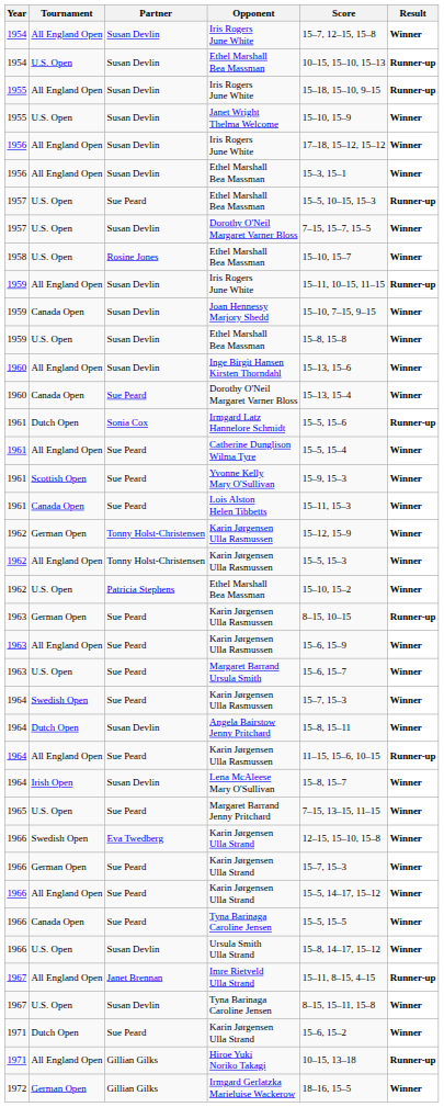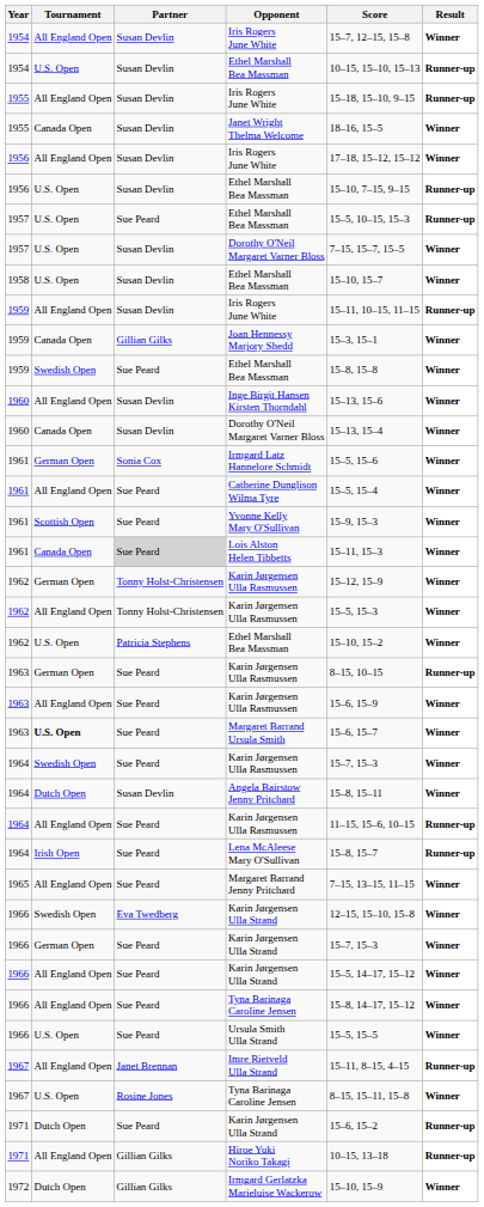Janet Wright Thelma Welcome | Tournament: U.S. Open -> Canada Open
Janet Wright Thelma Welcome | Score: 15–10, 15–9 -> 18–16, 15–5
1956 / Ethel Marshall Bea Massman | Tournament: All England Open -> U.S. Open
1956 / Ethel Marshall Bea Massman | Score: 15–3, 15–1 -> 15–10, 7–15, 9–15
1956 / Ethel Marshall Bea Massman | Result: Winner -> Runner-up
1958 / Ethel Marshall Bea Massman | Partner: Rosine Jones -> Susan Devlin
Joan Hennessy Marjory Shedd | Partner: Susan Devlin -> Gillian Gilks
Joan Hennessy Marjory Shedd | Score: 15–10, 7–15, 9–15 -> 15–3, 15–1
1959 / Ethel Marshall Bea Massman | Tournament: U.S. Open -> Swedish Open
1959 / Ethel Marshall Bea Massman | Partner: Susan Devlin -> Sue Peard
1960 / Dorothy O'Neil Margaret Varner Bloss | Partner: Sue Peard -> Susan Devlin
Irmgard Latz Hannelore Schmidt | Tournament: Dutch Open -> German Open
Irmgard Latz Hannelore Schmidt | Result: Runner-up -> Winner
Lois Alston Helen Tibbetts | Partner: no background -> lightgrey background
Margaret Barrand Ursula Smith | Tournament: normal -> bold
Lena McAleese Mary O'Sullivan | Partner: Susan Devlin -> Sue Peard
Lena McAleese Mary O'Sullivan | Result: Winner -> Runner-up
Margaret Barrand Jenny Pritchard | Tournament: U.S. Open -> All England Open
1966 / Tyna Barinaga Caroline Jensen | Tournament: Canada Open -> All England Open
1966 / Tyna Barinaga Caroline Jensen | Score: 15–5, 15–5 -> 15–8, 14–17, 15–12
Ursula Smith Ulla Strand | Partner: Susan Devlin -> Sue Peard
Ursula Smith Ulla Strand | Score: 15–8, 14–17, 15–12 -> 15–5, 15–5
1967 / Tyna Barinaga Caroline Jensen | Partner: Susan Devlin -> Rosine Jones
1971 / Karin Jørgensen Ulla Strand | Result: Winner -> Runner-up
Irmgard Gerlatzka Marieluise Wackerow | Tournament: German Open -> Dutch Open
Irmgard Gerlatzka Marieluise Wackerow | Score: 18–16, 15–5 -> 15–10, 15–9
